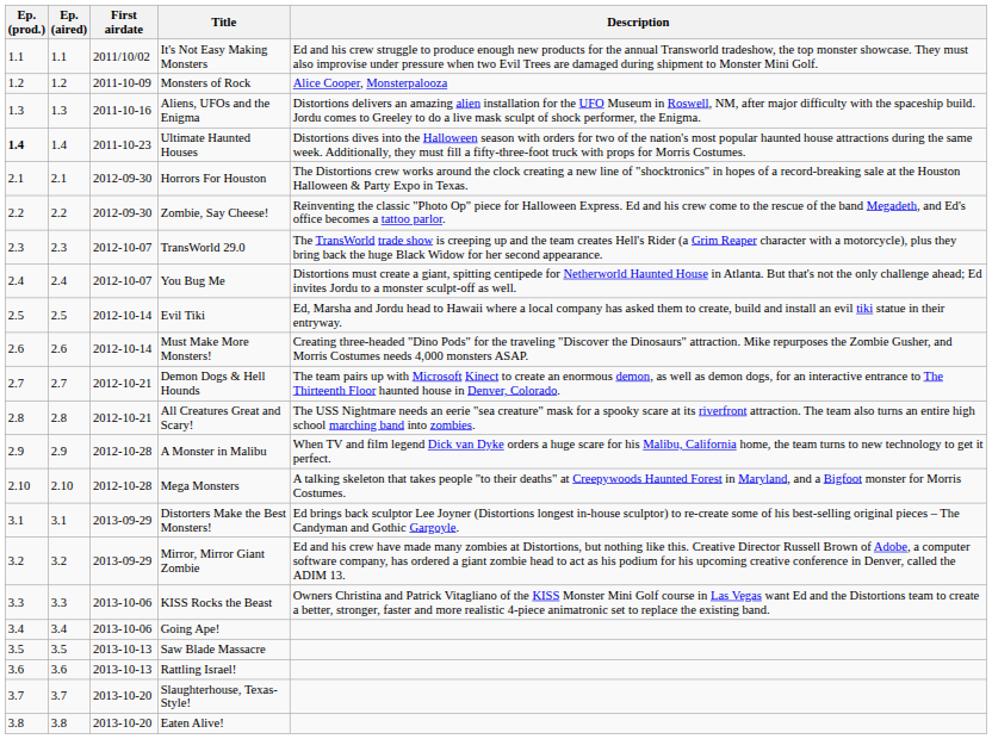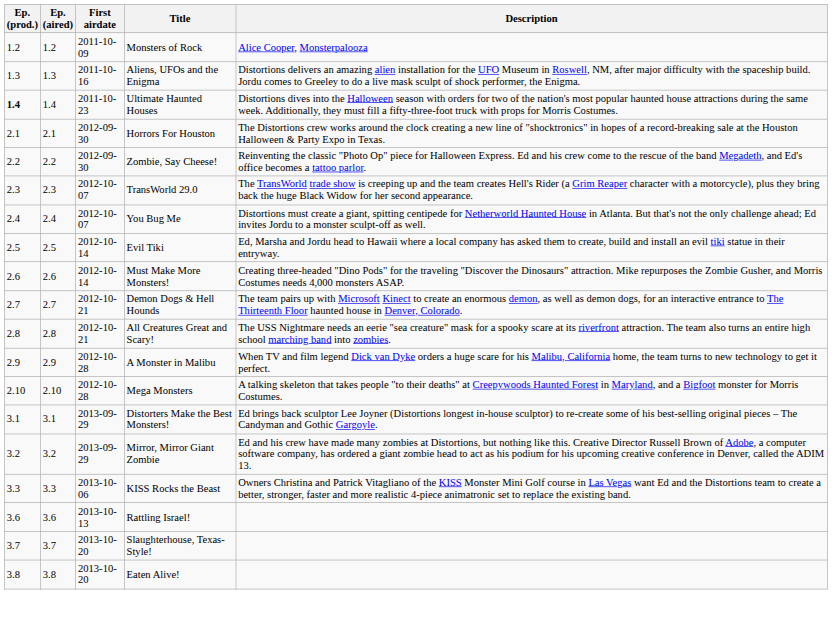- row: 1.1 | 1.1 | 2011/10/02 | It's Not Easy Making Monsters | Ed and his crew struggle to produce enough new products for the annual Transworld tradeshow, the top monster showcase. They must also improvise under pressure when two Evil Trees are damaged during shipment to Monster Mini Golf.
- row: 3.4 | 3.4 | 2013-10-06 | Going Ape!
- row: 3.5 | 3.5 | 2013-10-13 | Saw Blade Massacre
